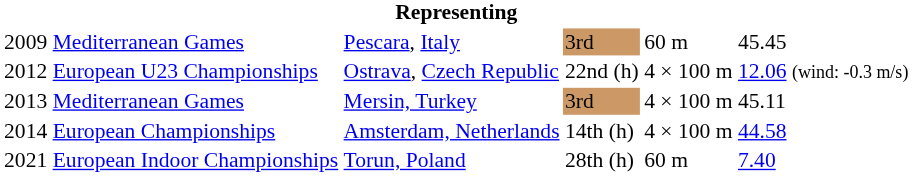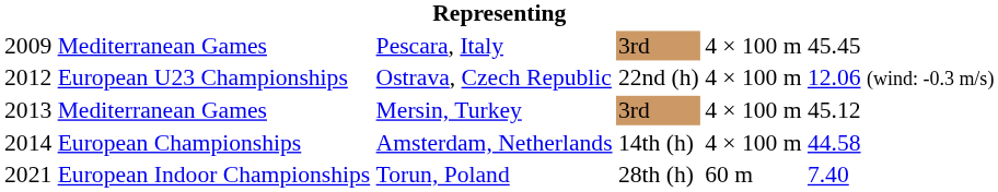Pescara, Italy | column 5: 60 m -> 4 × 100 m
Mersin, Turkey | column 6: 45.11 -> 45.12
